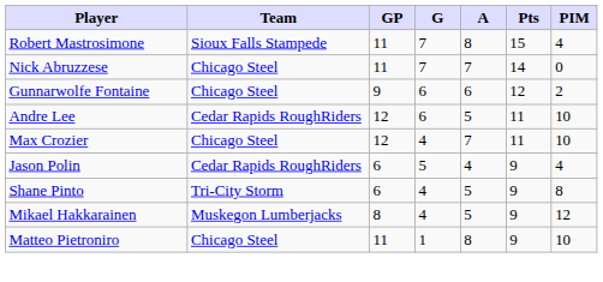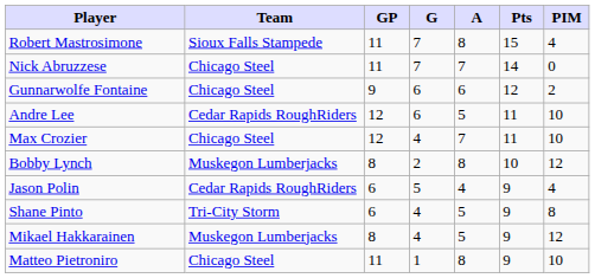+ row: Bobby Lynch | Muskegon Lumberjacks | 8 | 2 | 8 | 10 | 12
